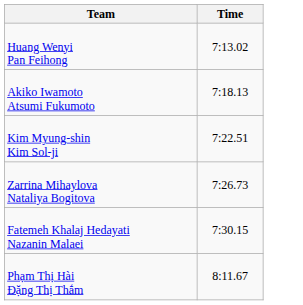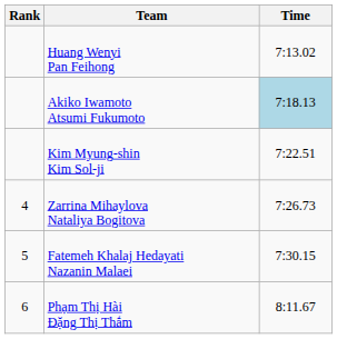+ column: Rank | 4 | 5 | 6
Akiko Iwamoto Atsumi Fukumoto | Time: no background -> lightblue background
